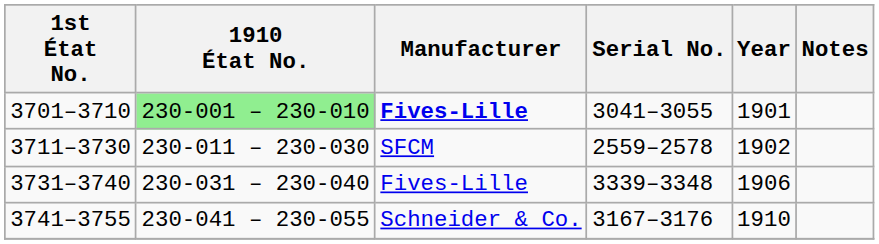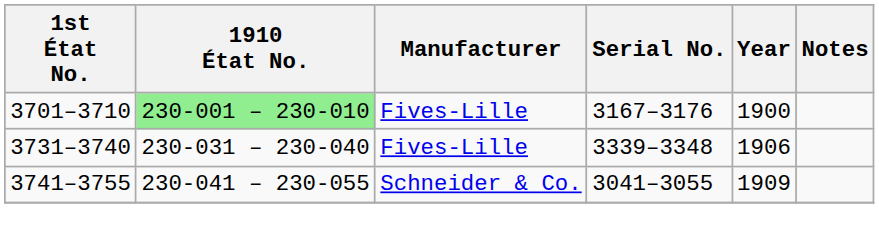3701–3710 | Manufacturer: bold -> normal
3701–3710 | Serial No.: 3041–3055 -> 3167–3176
3701–3710 | Year: 1901 -> 1900
- row: 3711–3730 | 230-011 – 230-030 | SFCM | 2559–2578 | 1902
3741–3755 | Serial No.: 3167–3176 -> 3041–3055
3741–3755 | Year: 1910 -> 1909
